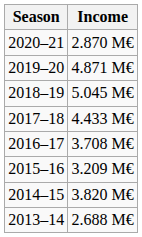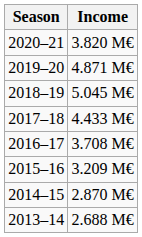2020–21 | Income: 2.870 M€ -> 3.820 M€
2014–15 | Income: 3.820 M€ -> 2.870 M€
